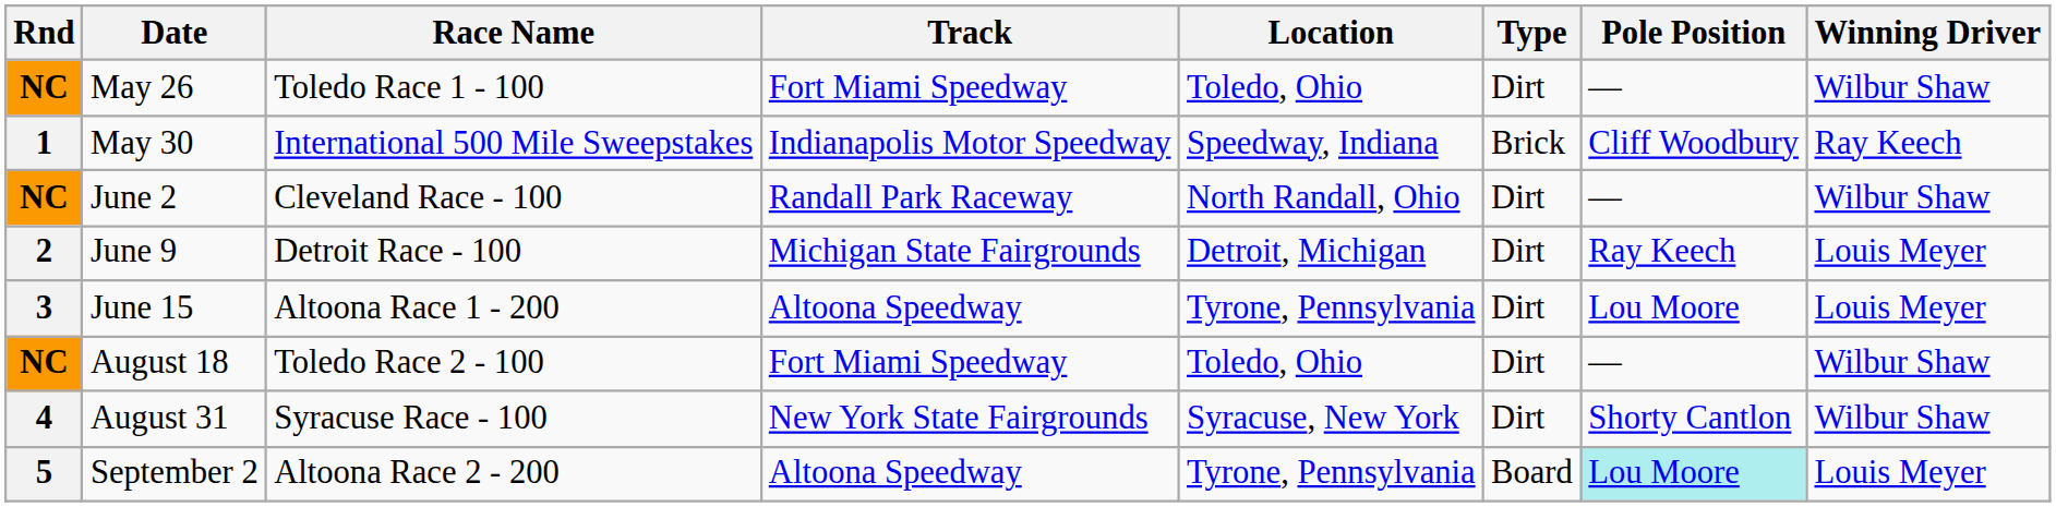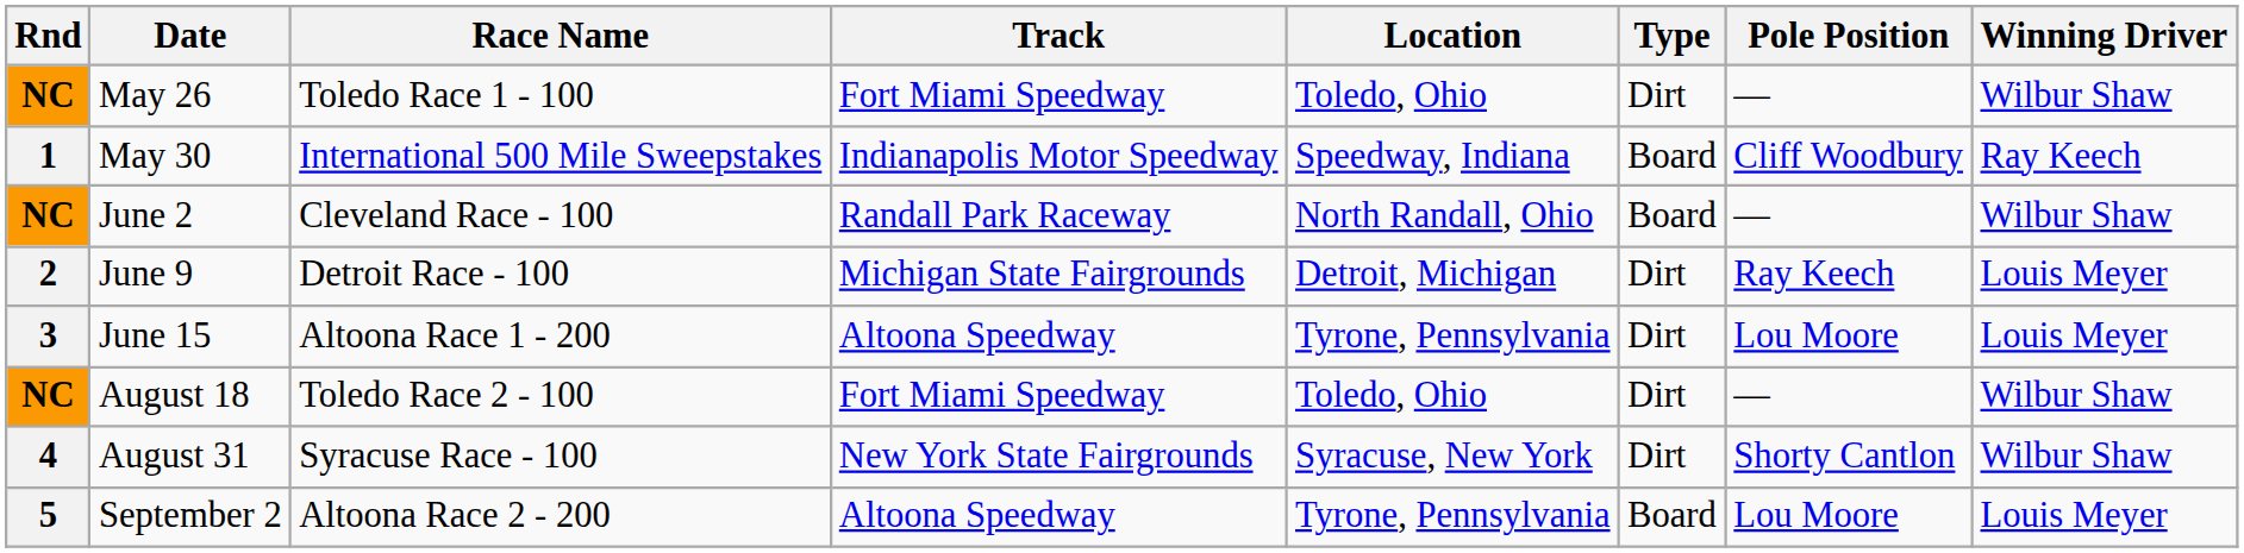May 30 | Type: Brick -> Board
June 2 | Type: Dirt -> Board
September 2 | Pole Position: paleturquoise background -> no background
